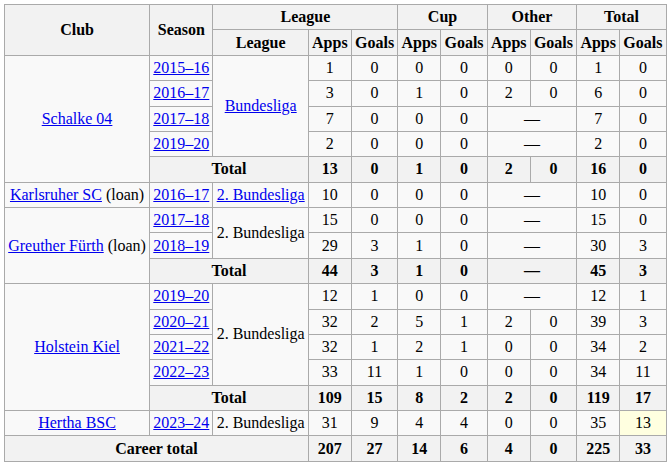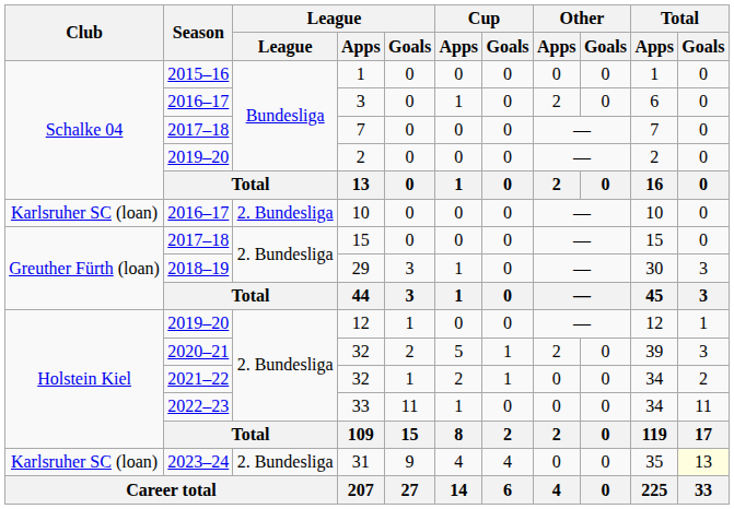31 | Club: Hertha BSC -> Karlsruher SC (loan)
